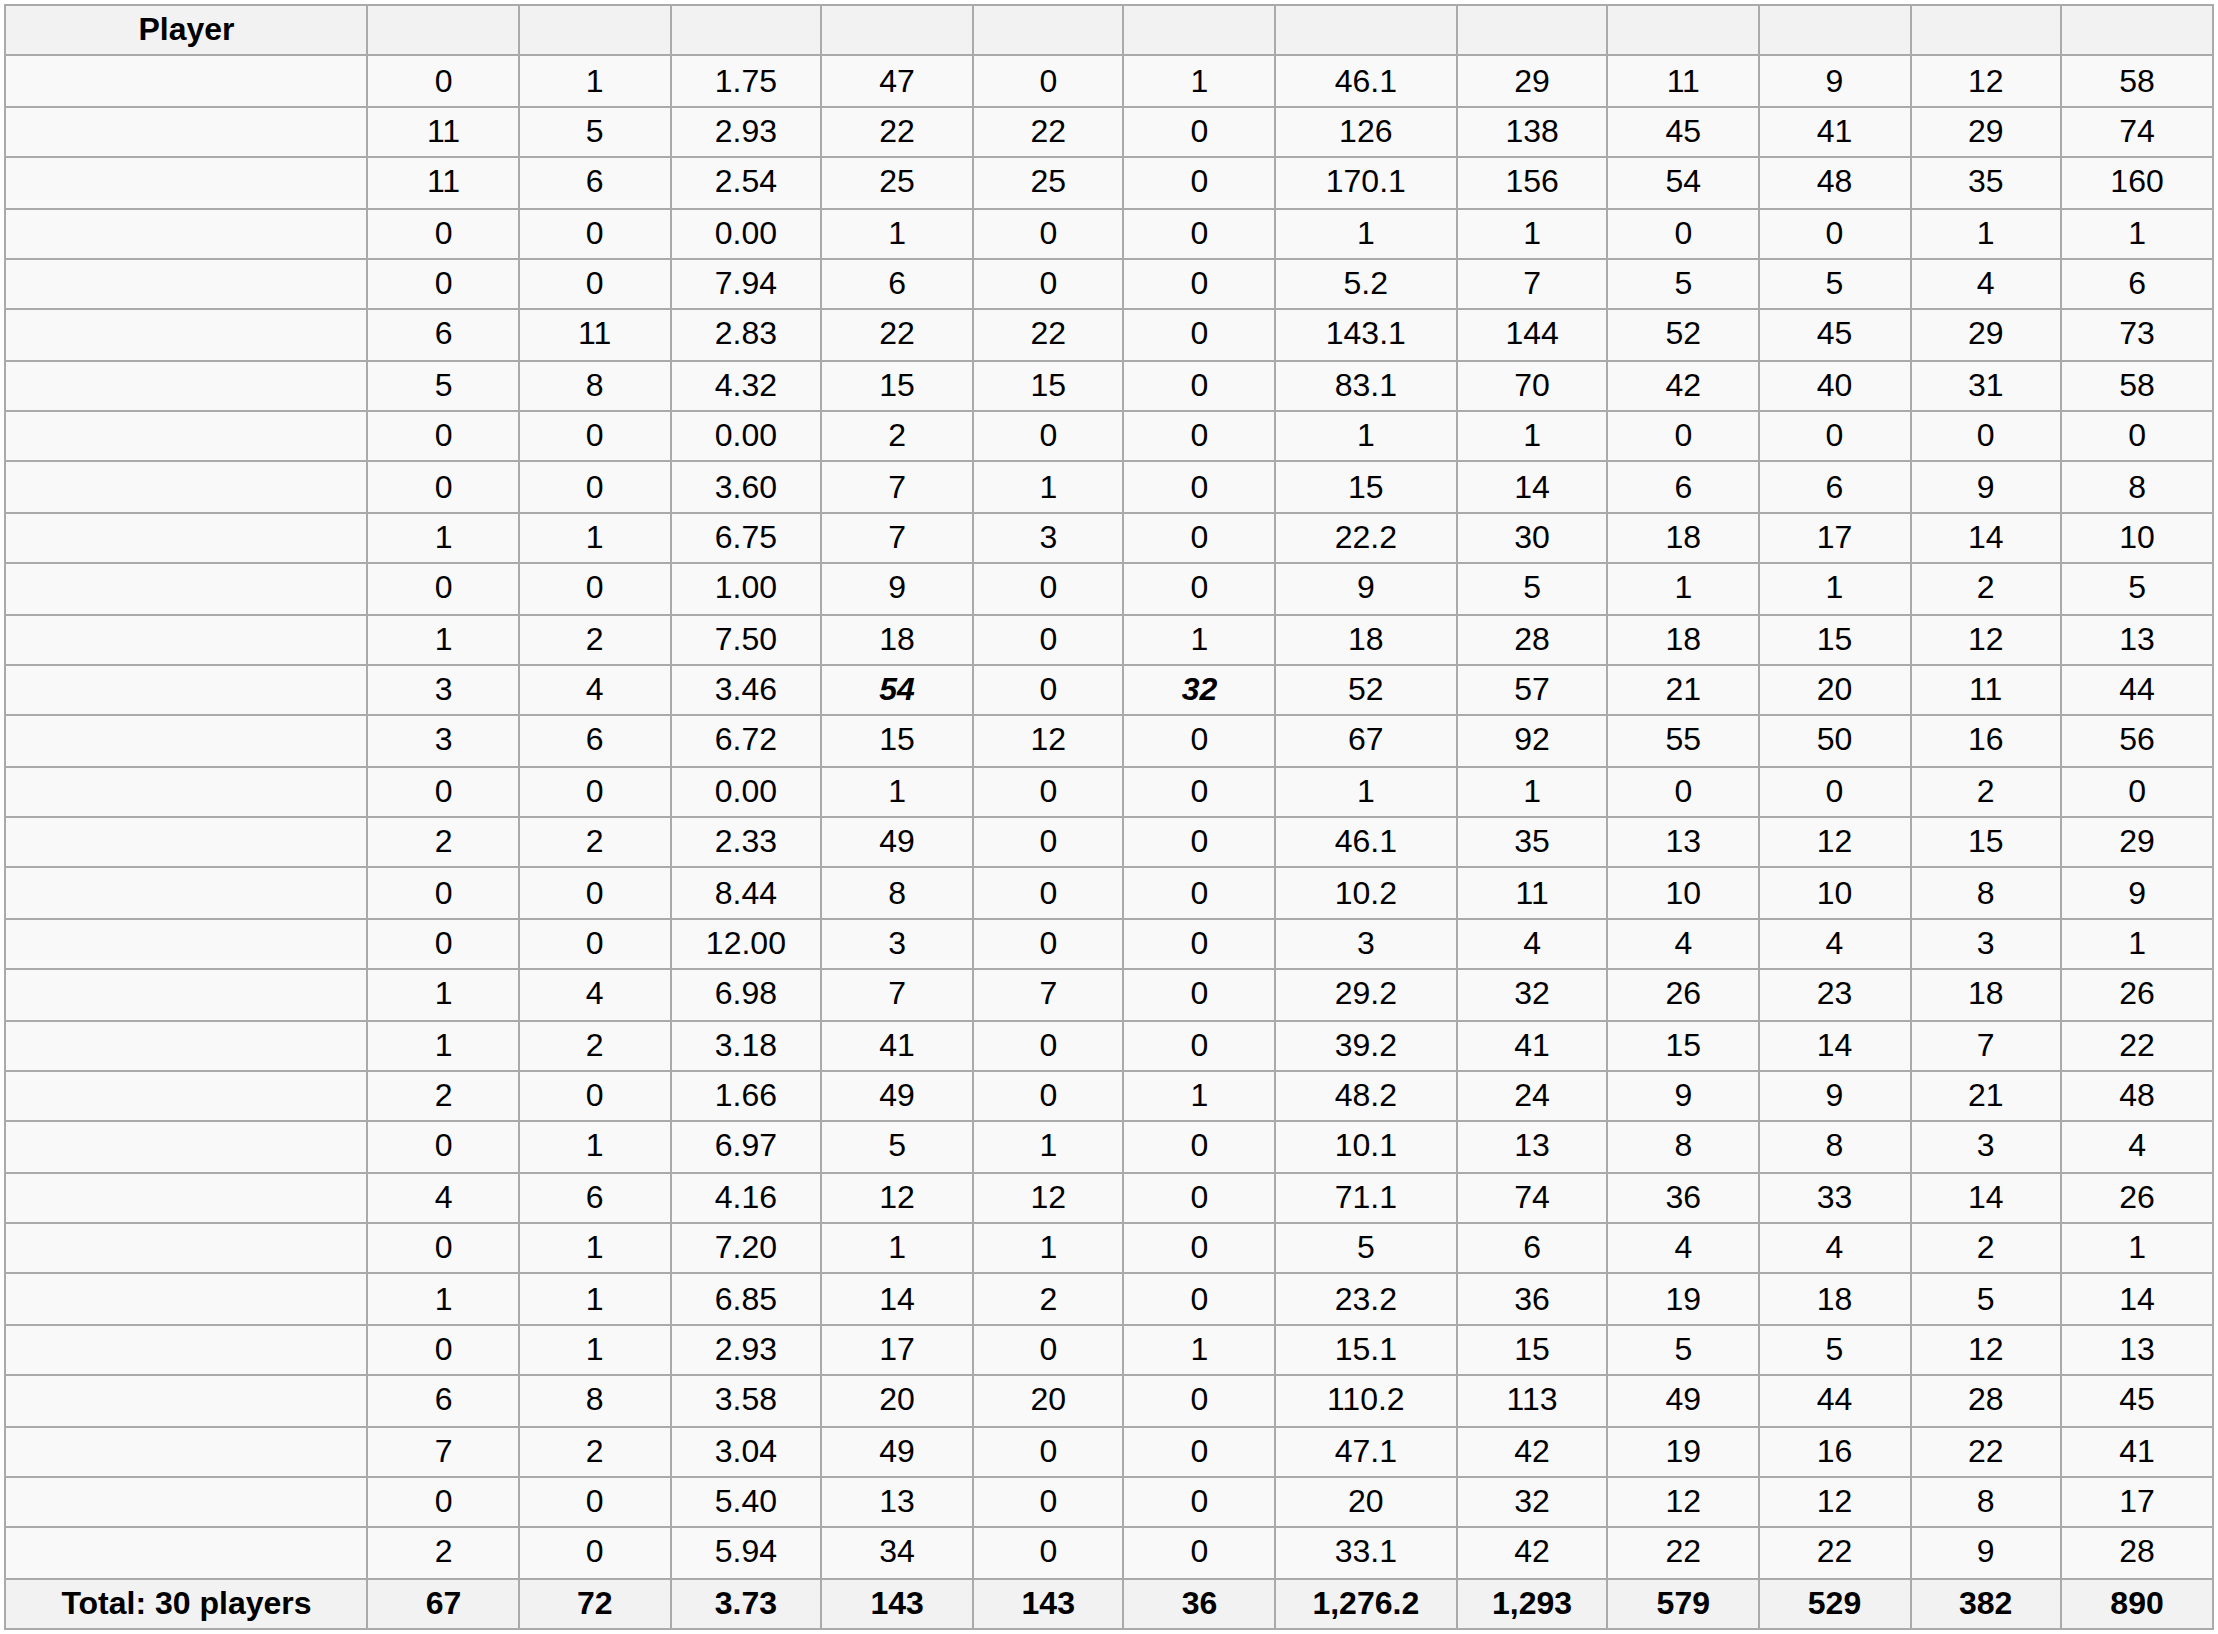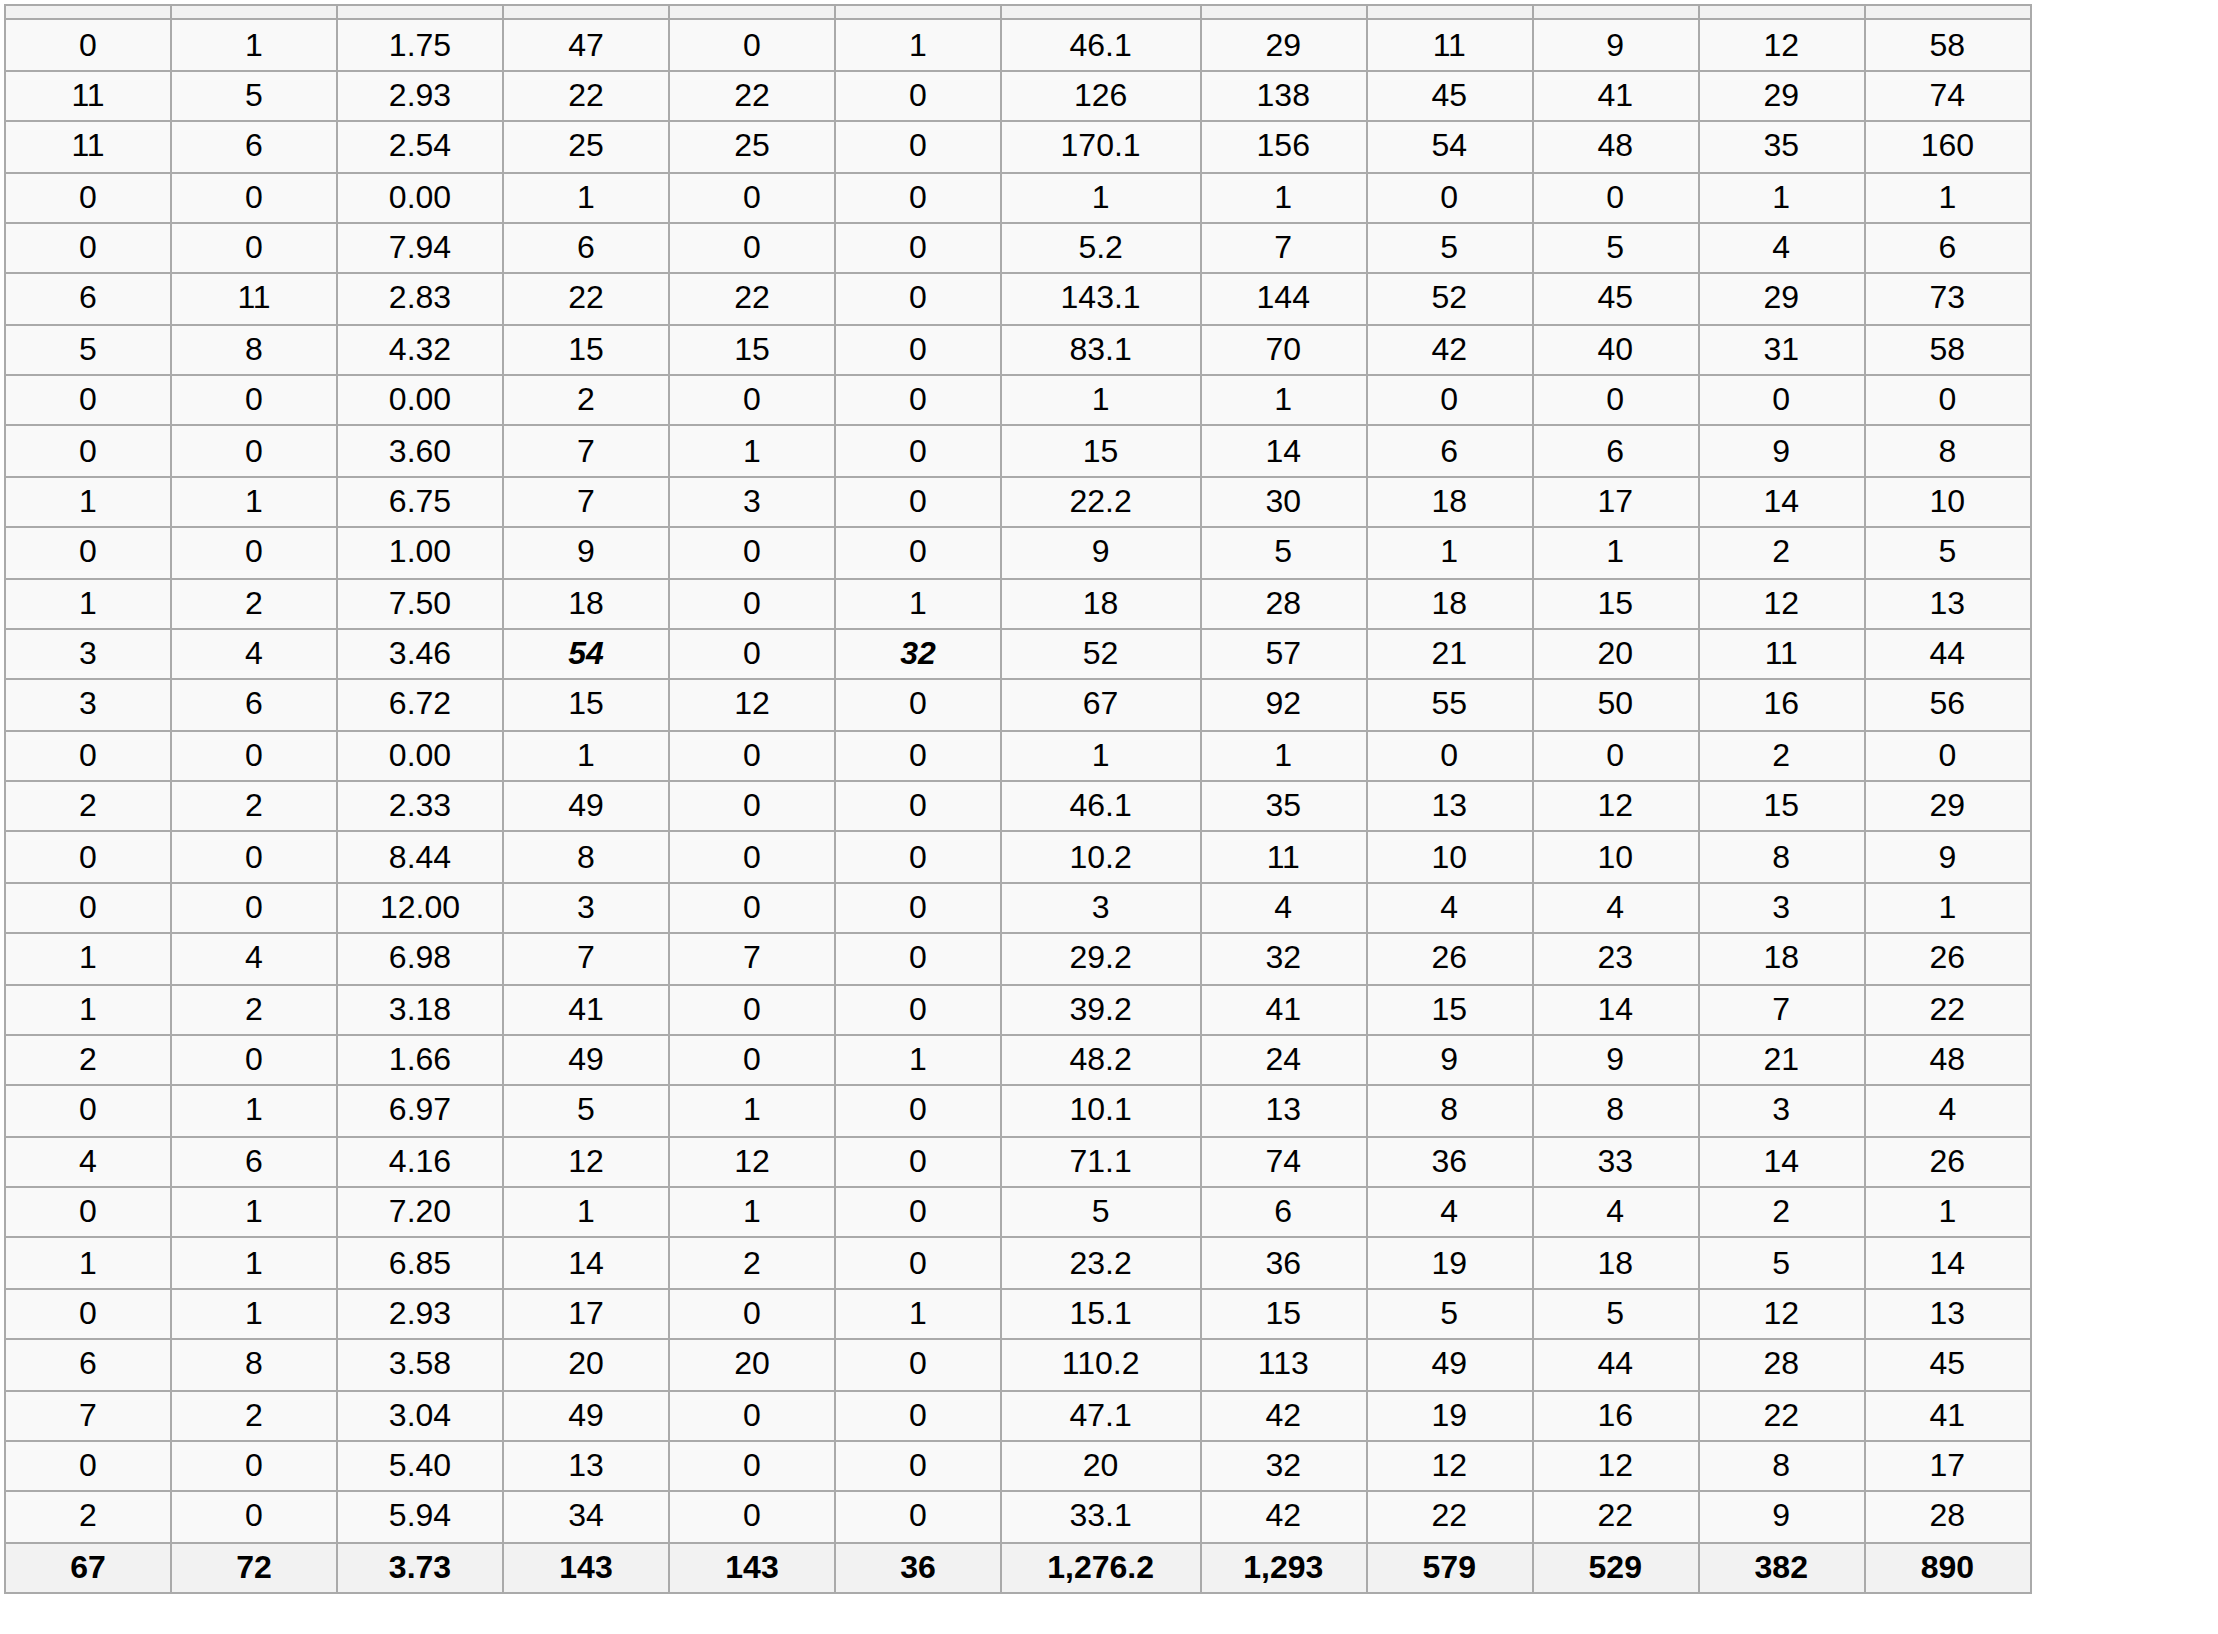- column: Player | Total: 30 players
